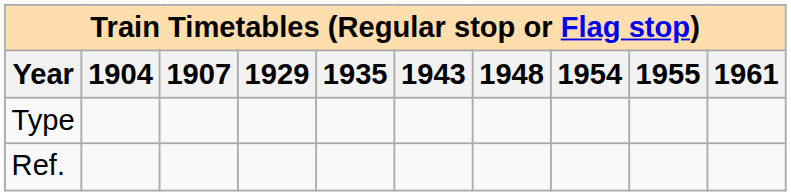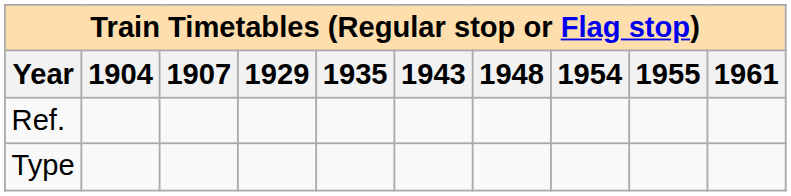rows swapped: Ref. <-> Type
